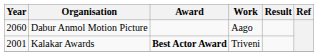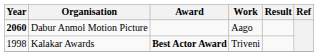Dabur Anmol Motion Picture | Year: normal -> bold
Kalakar Awards | Year: 2001 -> 1998
